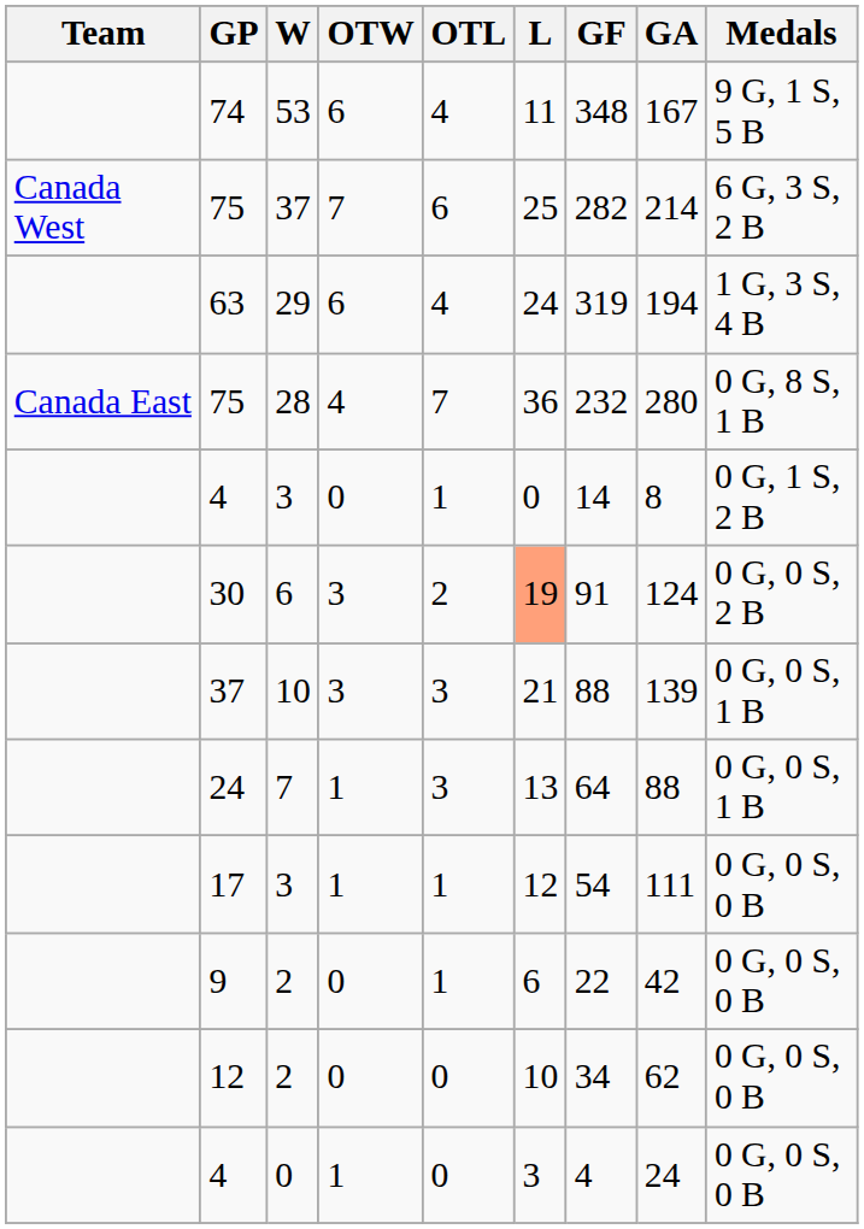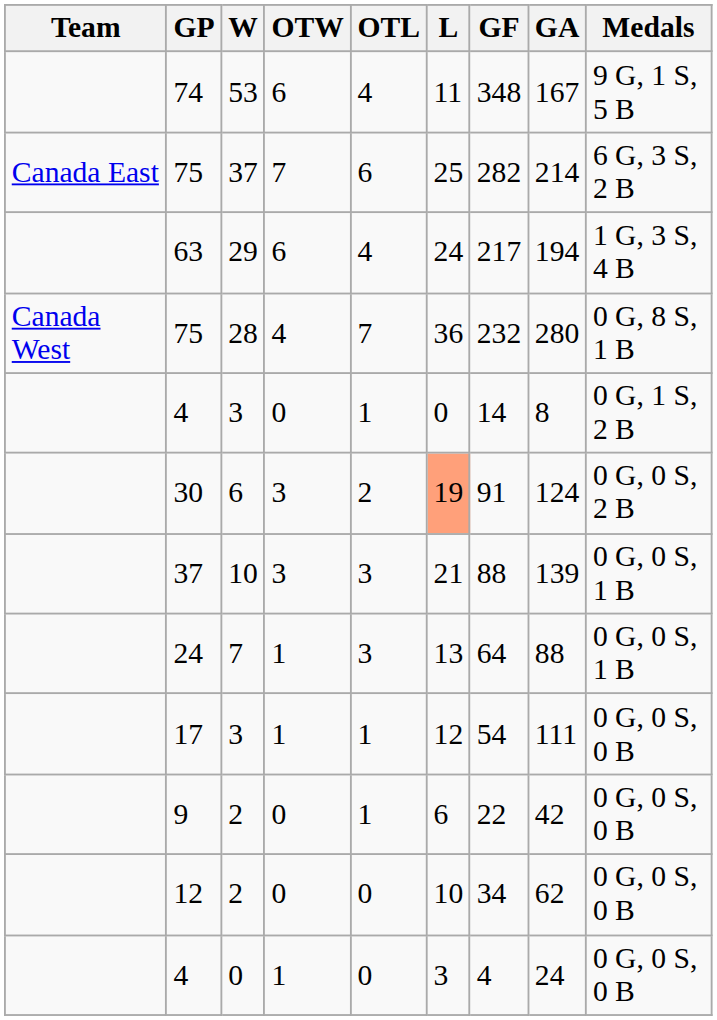75 / 37 | Team: Canada West -> Canada East
63 | GF: 319 -> 217
75 / 28 | Team: Canada East -> Canada West
